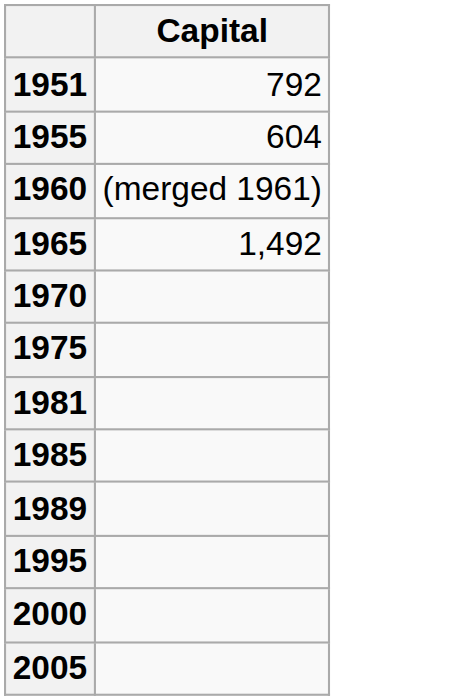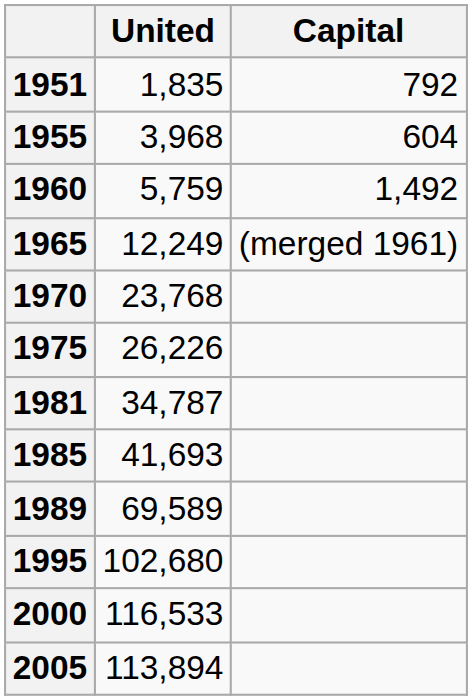+ column: United | 1,835 | 3,968 | 5,759 | 12,249 | 23,768 | 26,226 | 34,787 | 41,693 | 69,589 | 102,680 | 116,533 | 113,894
1960 | Capital: (merged 1961) -> 1,492
1965 | Capital: 1,492 -> (merged 1961)
